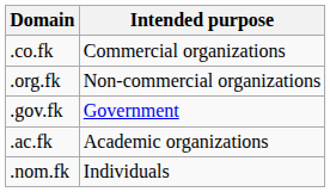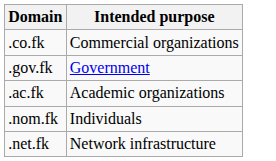- row: .org.fk | Non-commercial organizations
+ row: .net.fk | Network infrastructure
